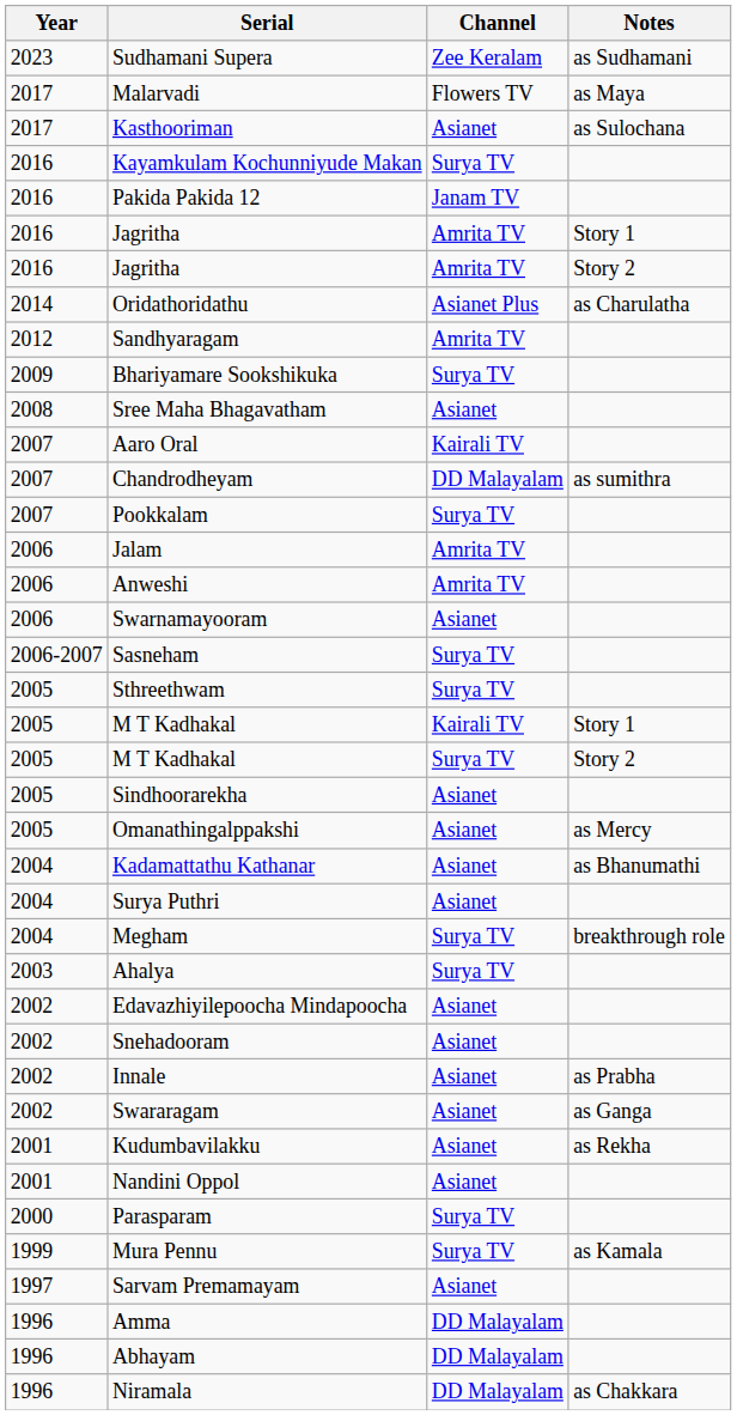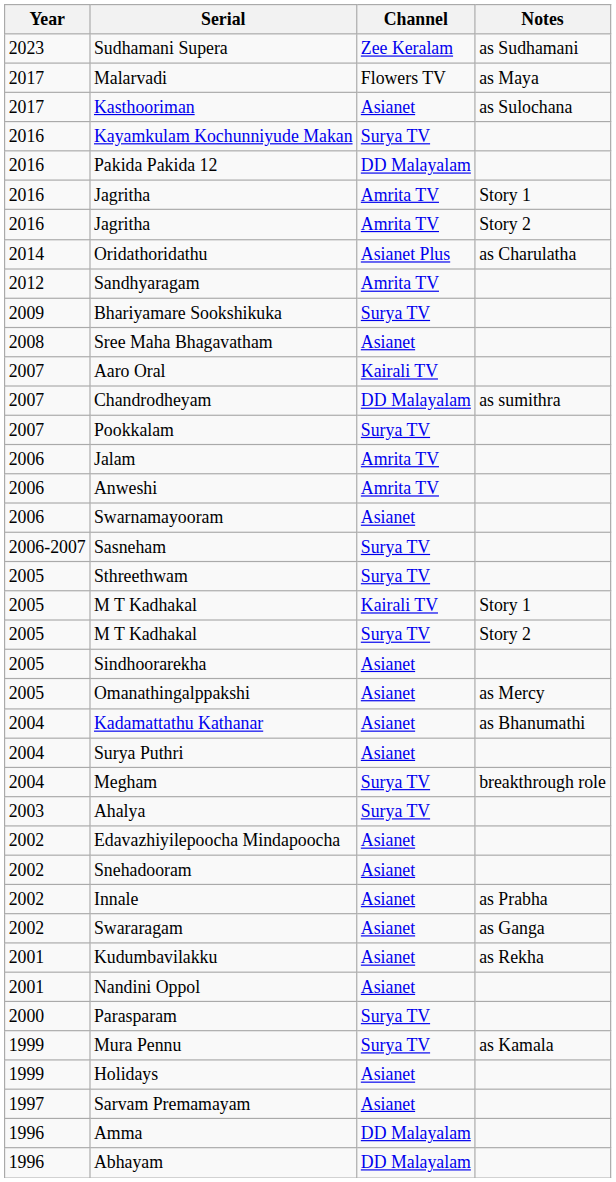Pakida Pakida 12 | Channel: Janam TV -> DD Malayalam
+ row: 1999 | Holidays | Asianet
- row: 1996 | Niramala | DD Malayalam | as Chakkara
